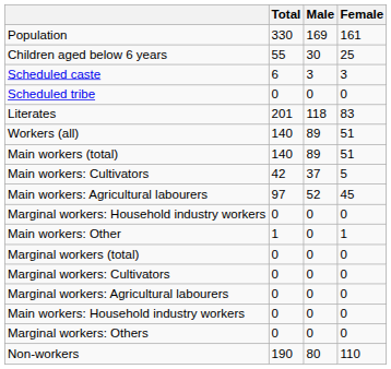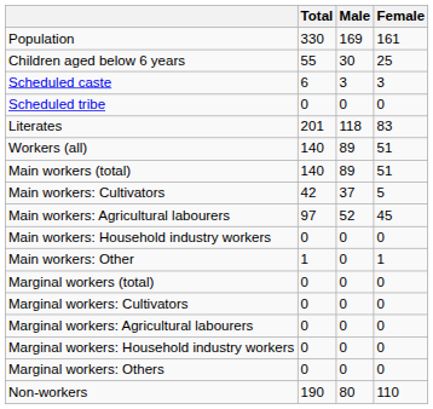rows swapped: Main workers: Household industry workers <-> Marginal workers: Household industry workers
